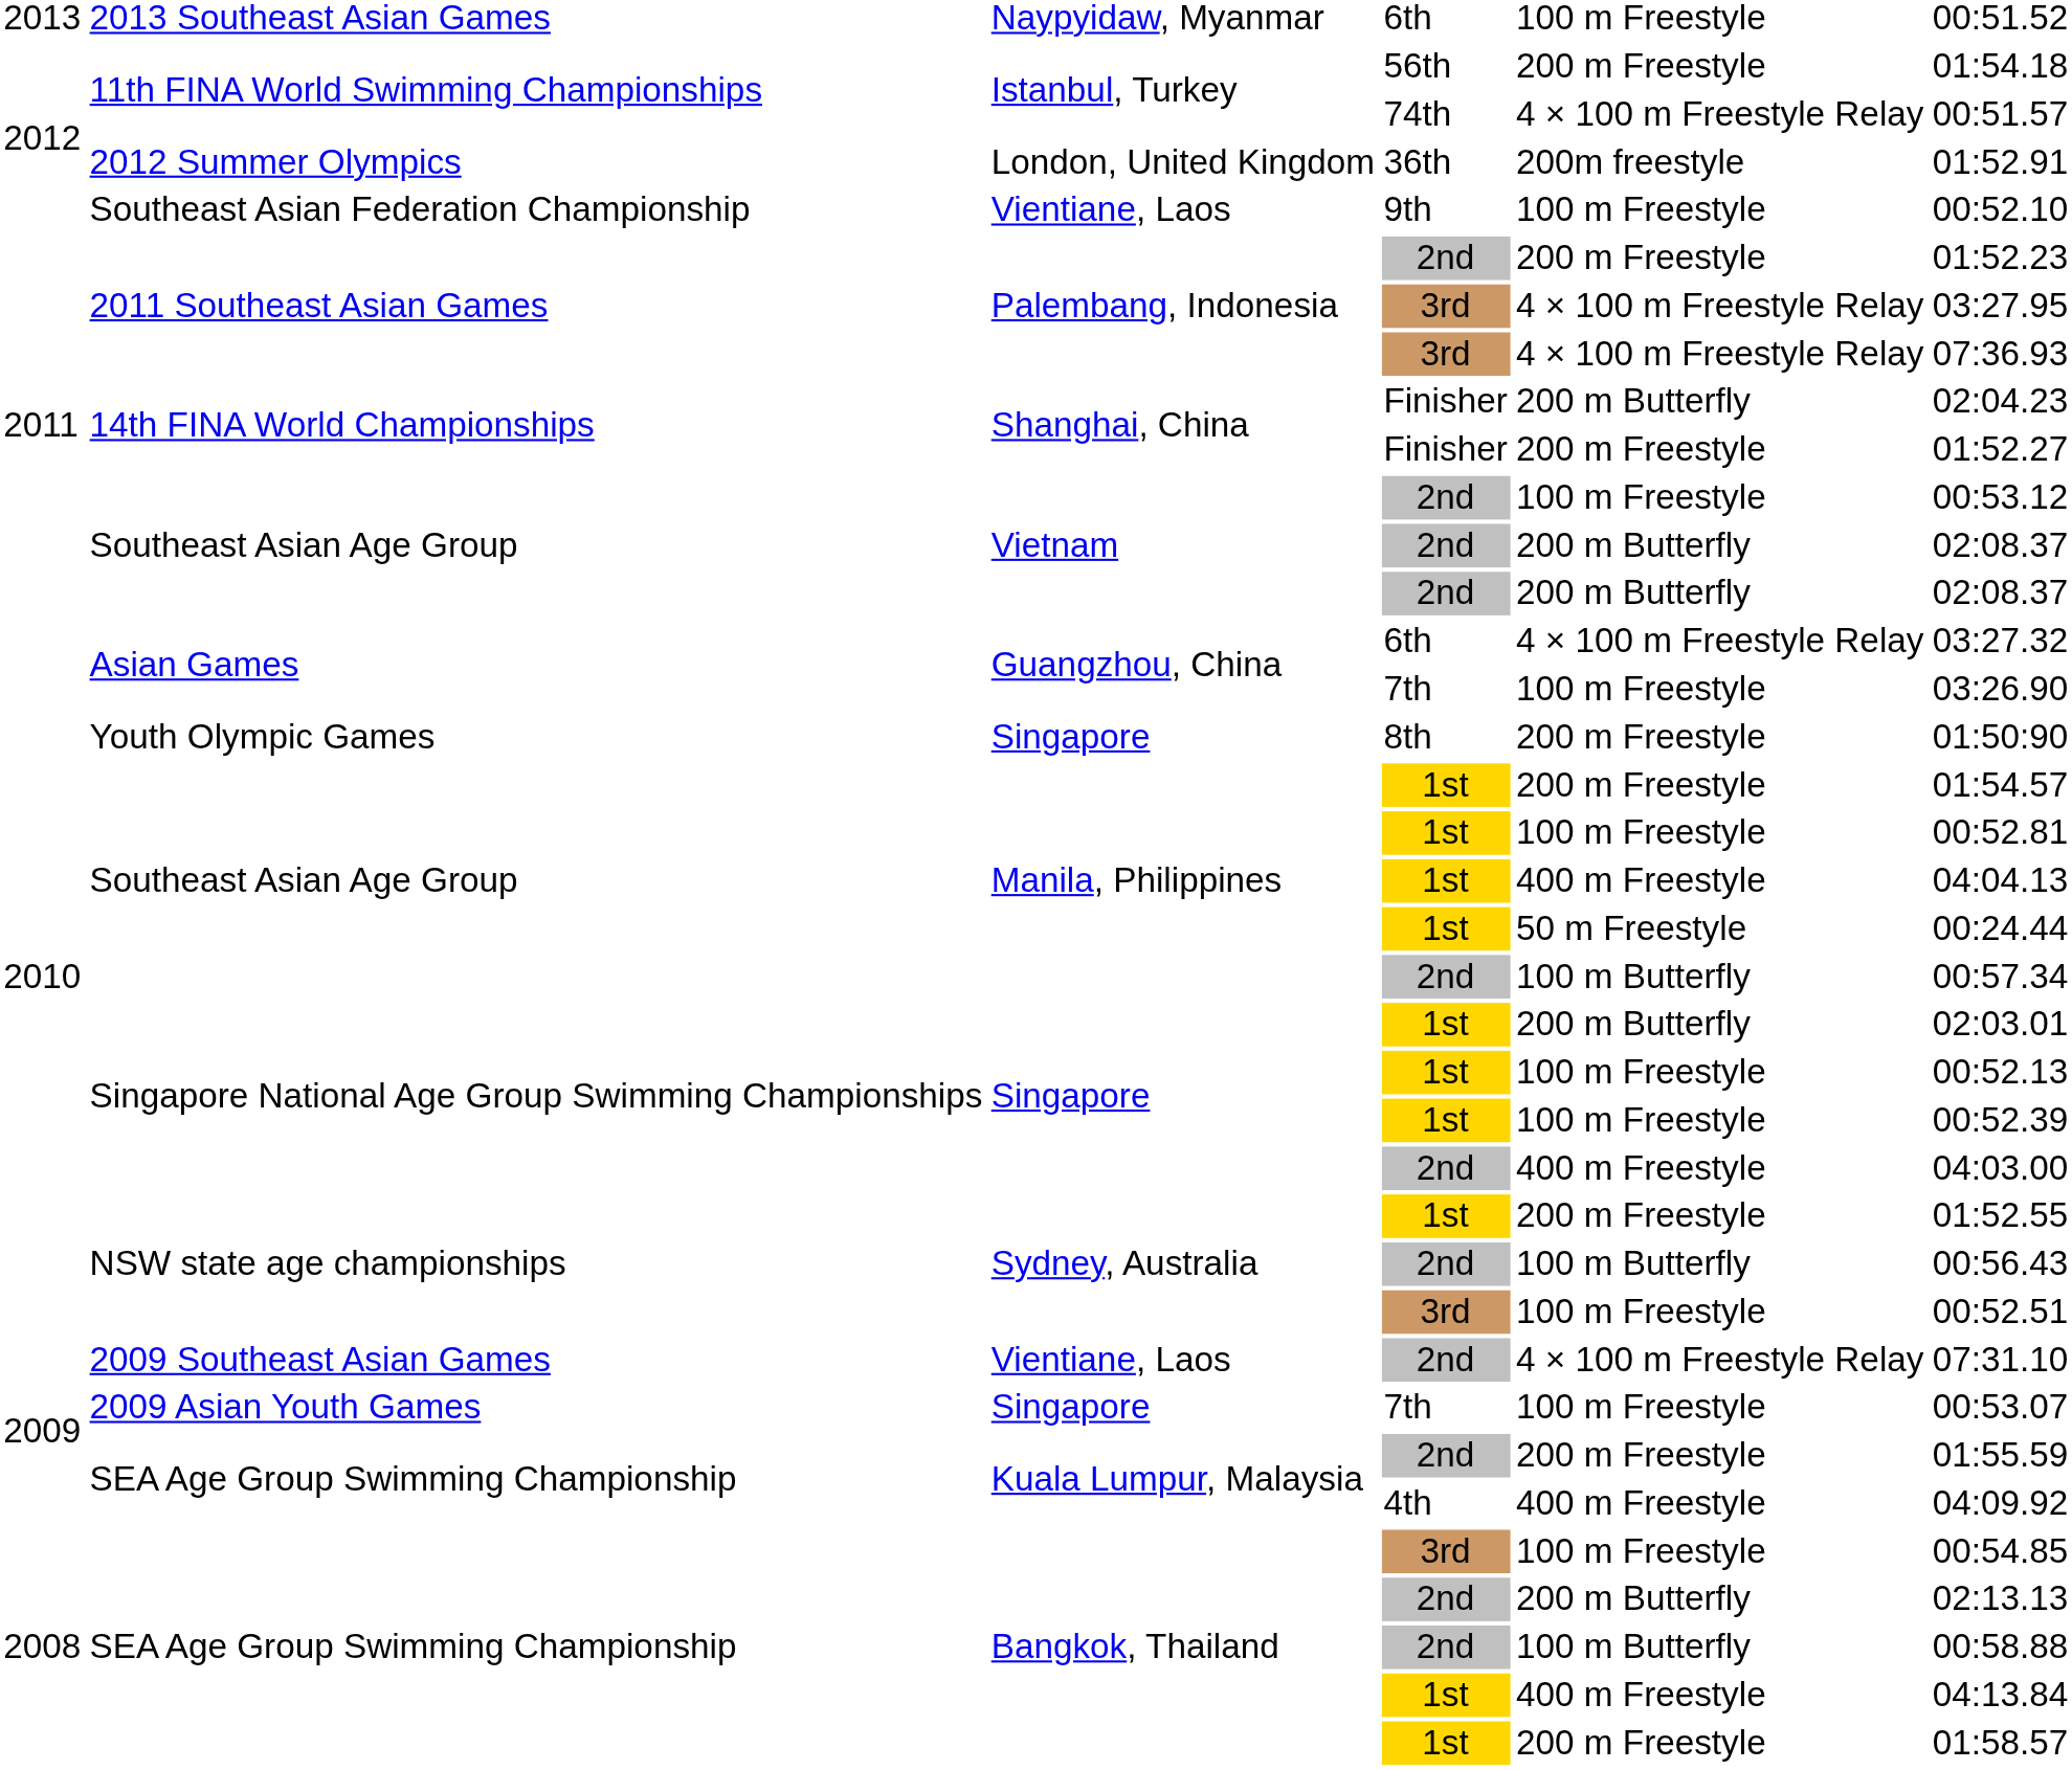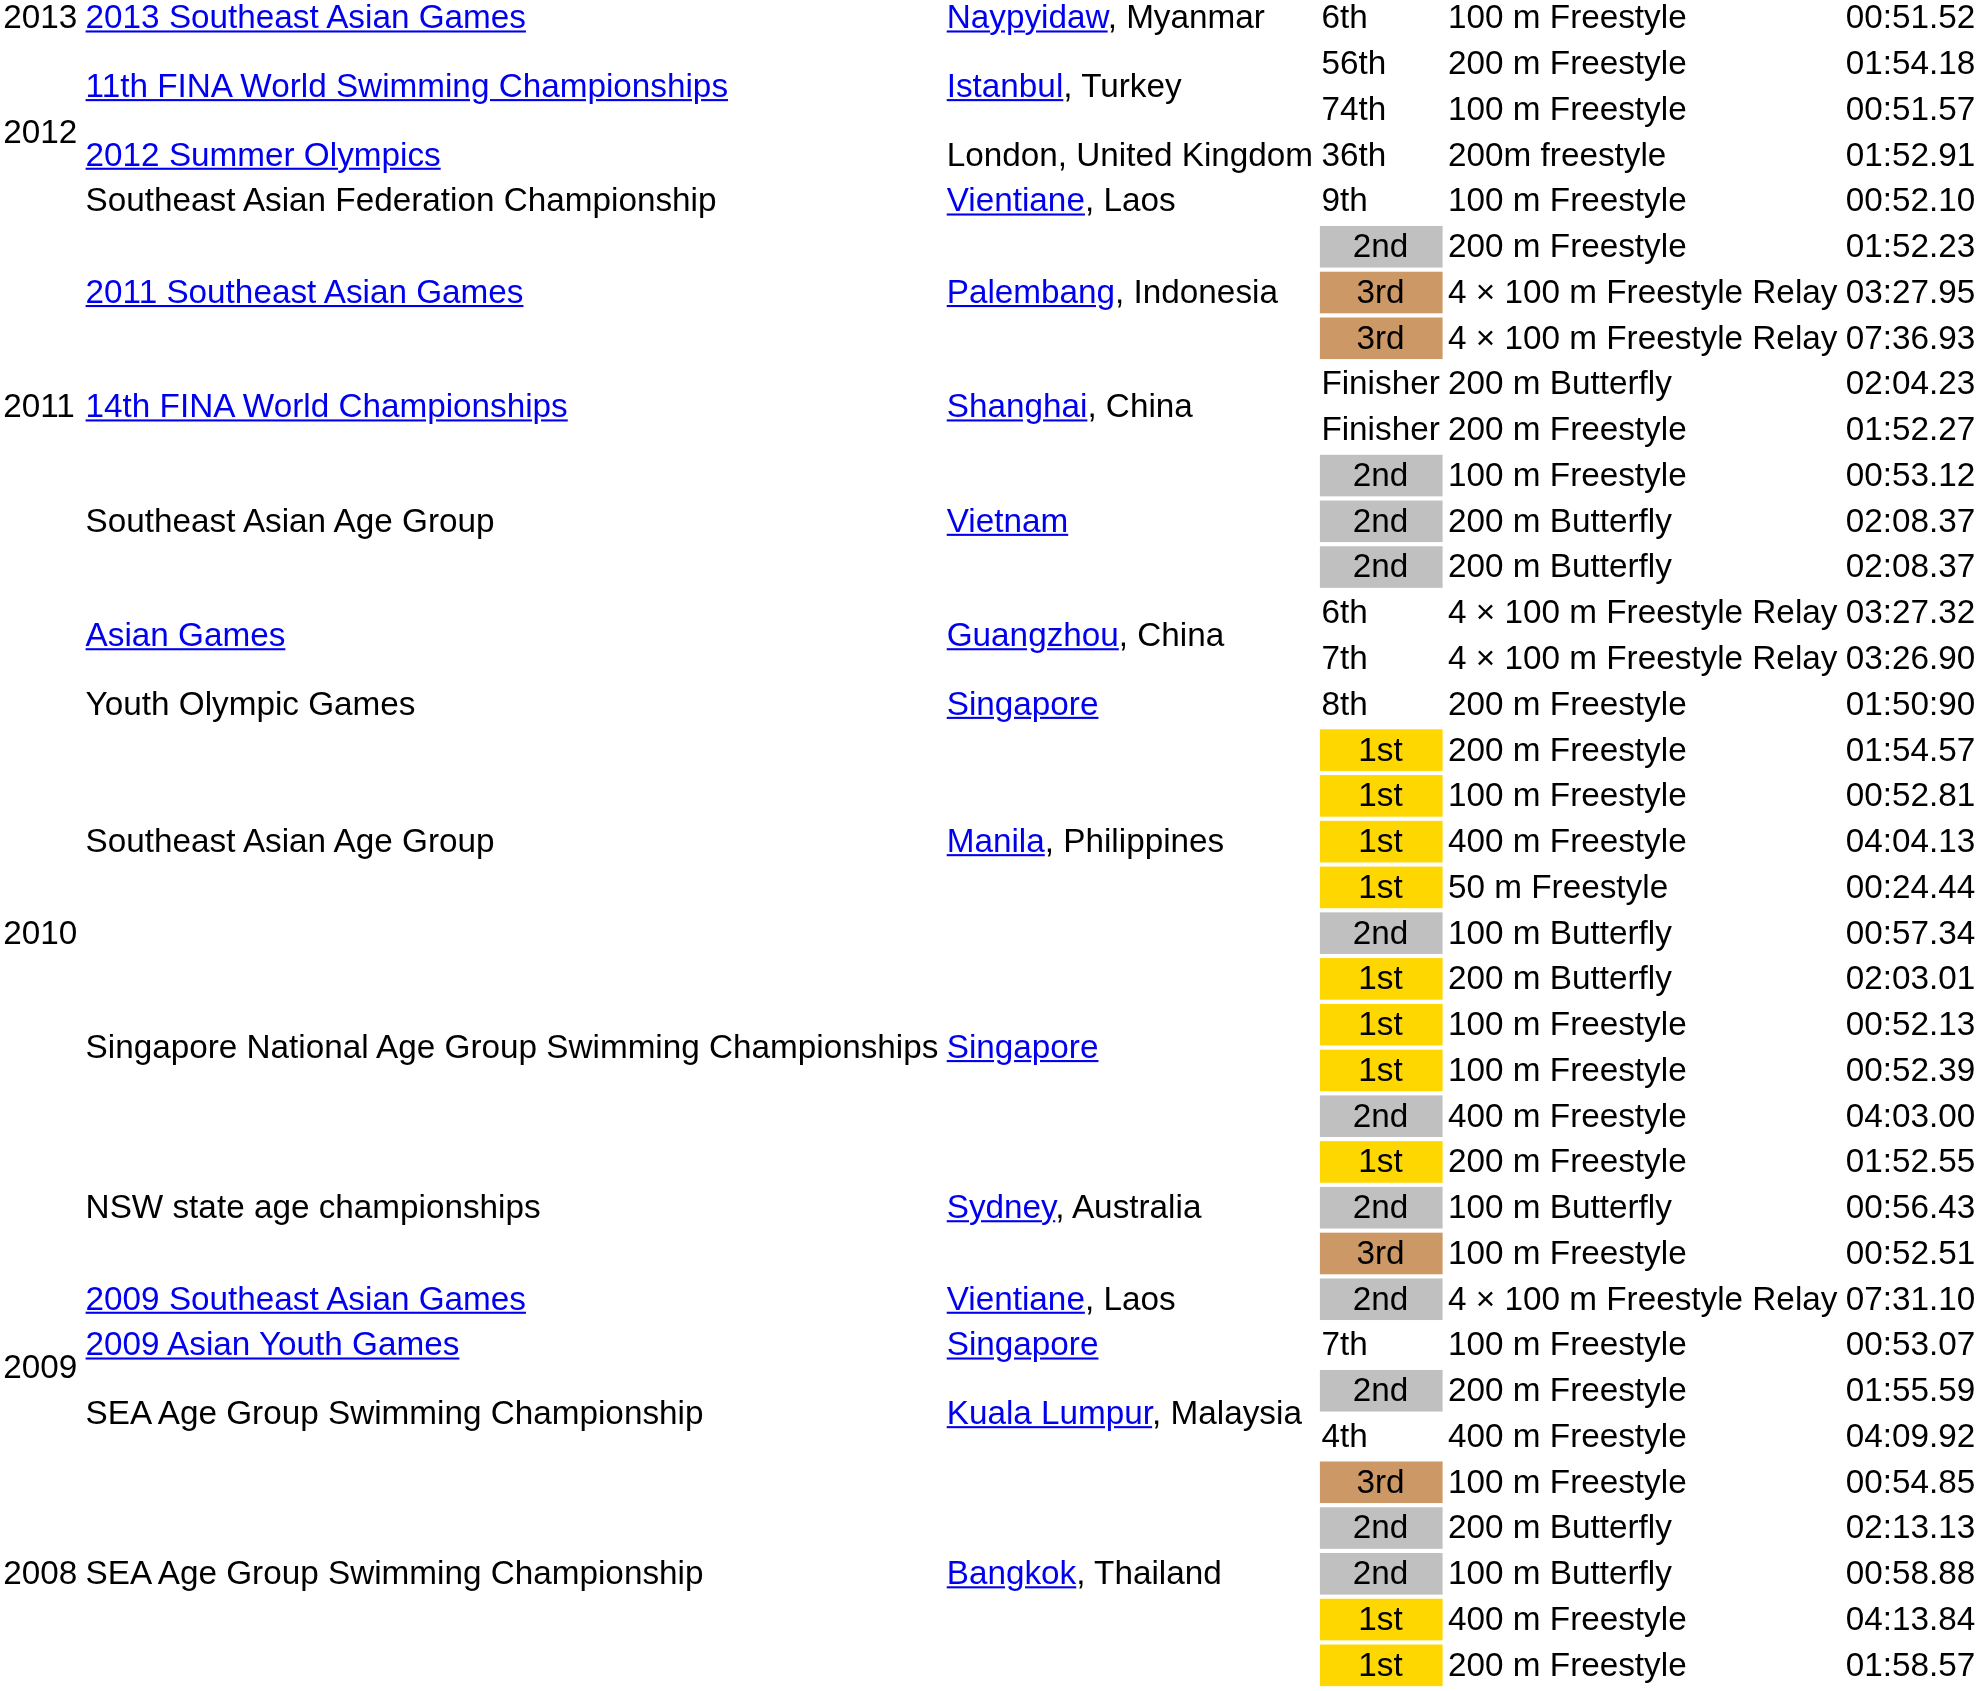11th FINA World Swimming Championships / 74th | column 5: 4 × 100 m Freestyle Relay -> 100 m Freestyle
Asian Games / 7th | column 5: 100 m Freestyle -> 4 × 100 m Freestyle Relay
